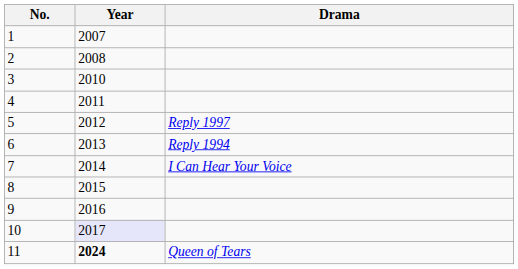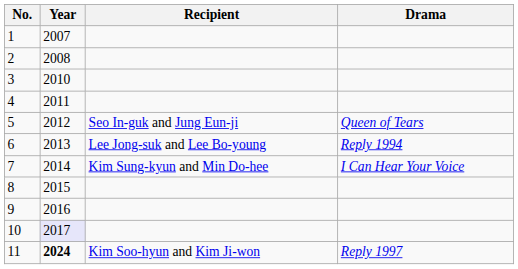+ column: Recipient | Seo In-guk and Jung Eun-ji | Lee Jong-suk and Lee Bo-young | Kim Sung-kyun and Min Do-hee | Kim Soo-hyun and Kim Ji-won
5 | Drama: Reply 1997 -> Queen of Tears
11 | Drama: Queen of Tears -> Reply 1997
